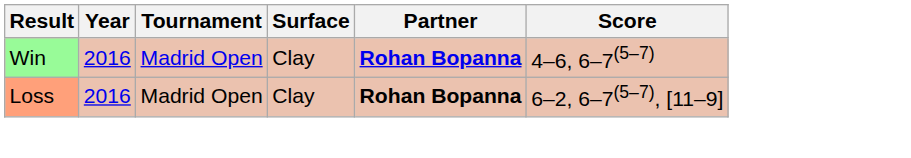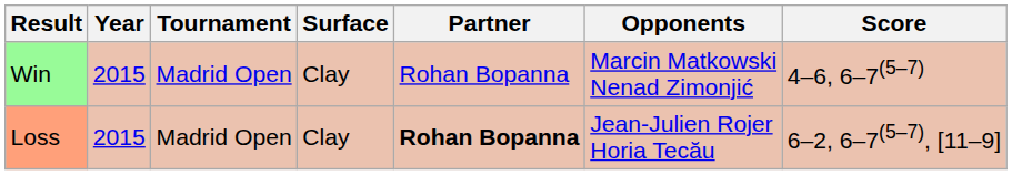+ column: Opponents | Marcin Matkowski Nenad Zimonjić | Jean-Julien Rojer Horia Tecău
Win | Year: 2016 -> 2015
Win | Partner: bold -> normal
Loss | Year: 2016 -> 2015
